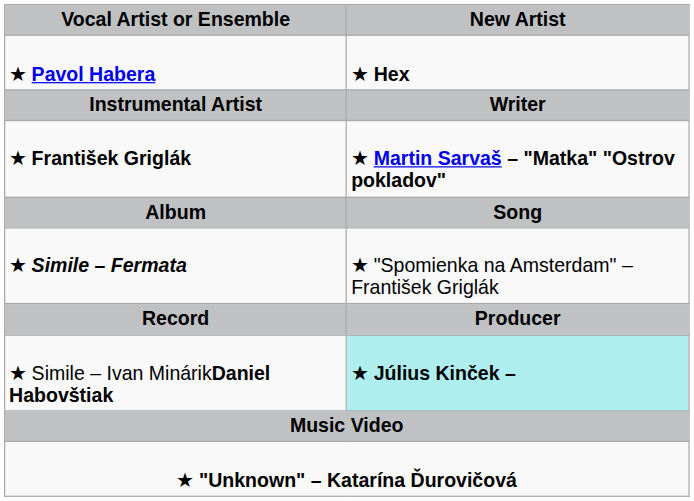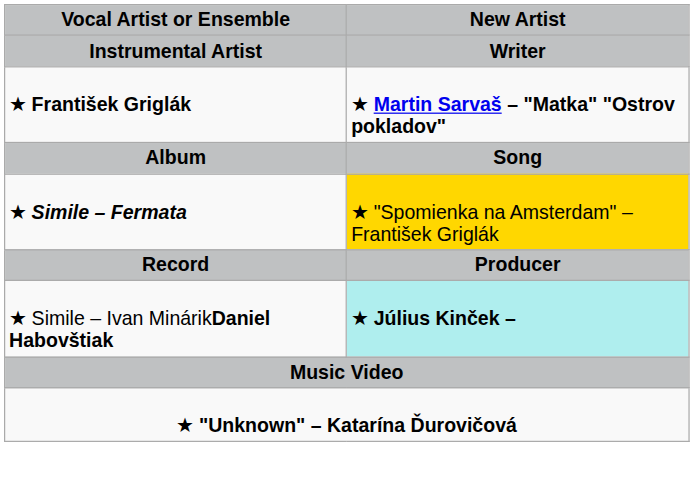- row: ★ Pavol Habera | ★ Hex
★ Simile – Fermata | New Artist: no background -> gold background
